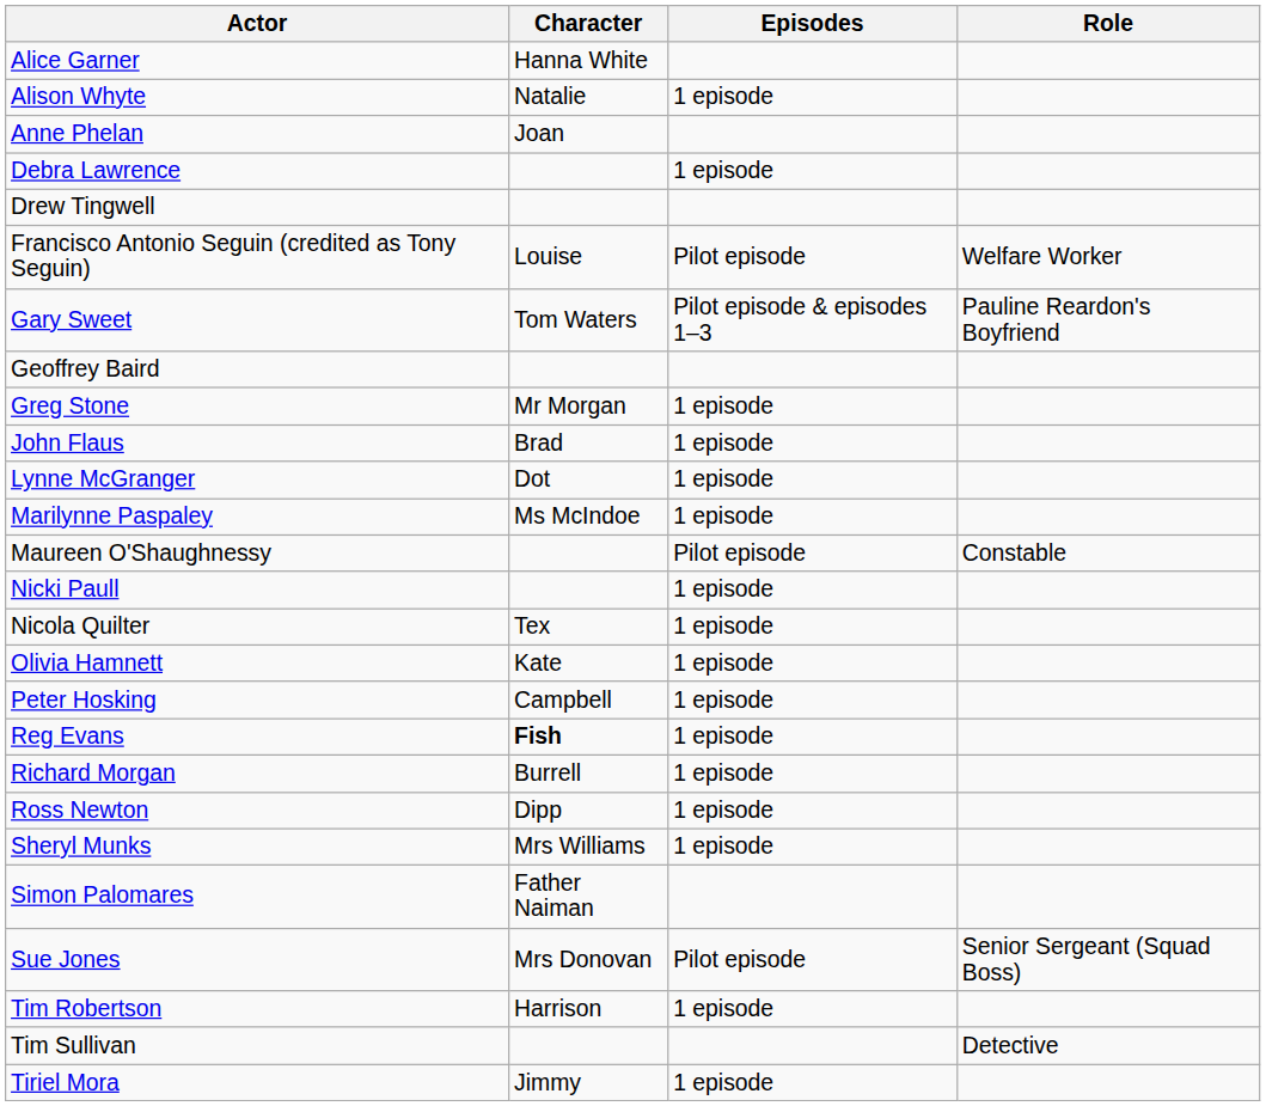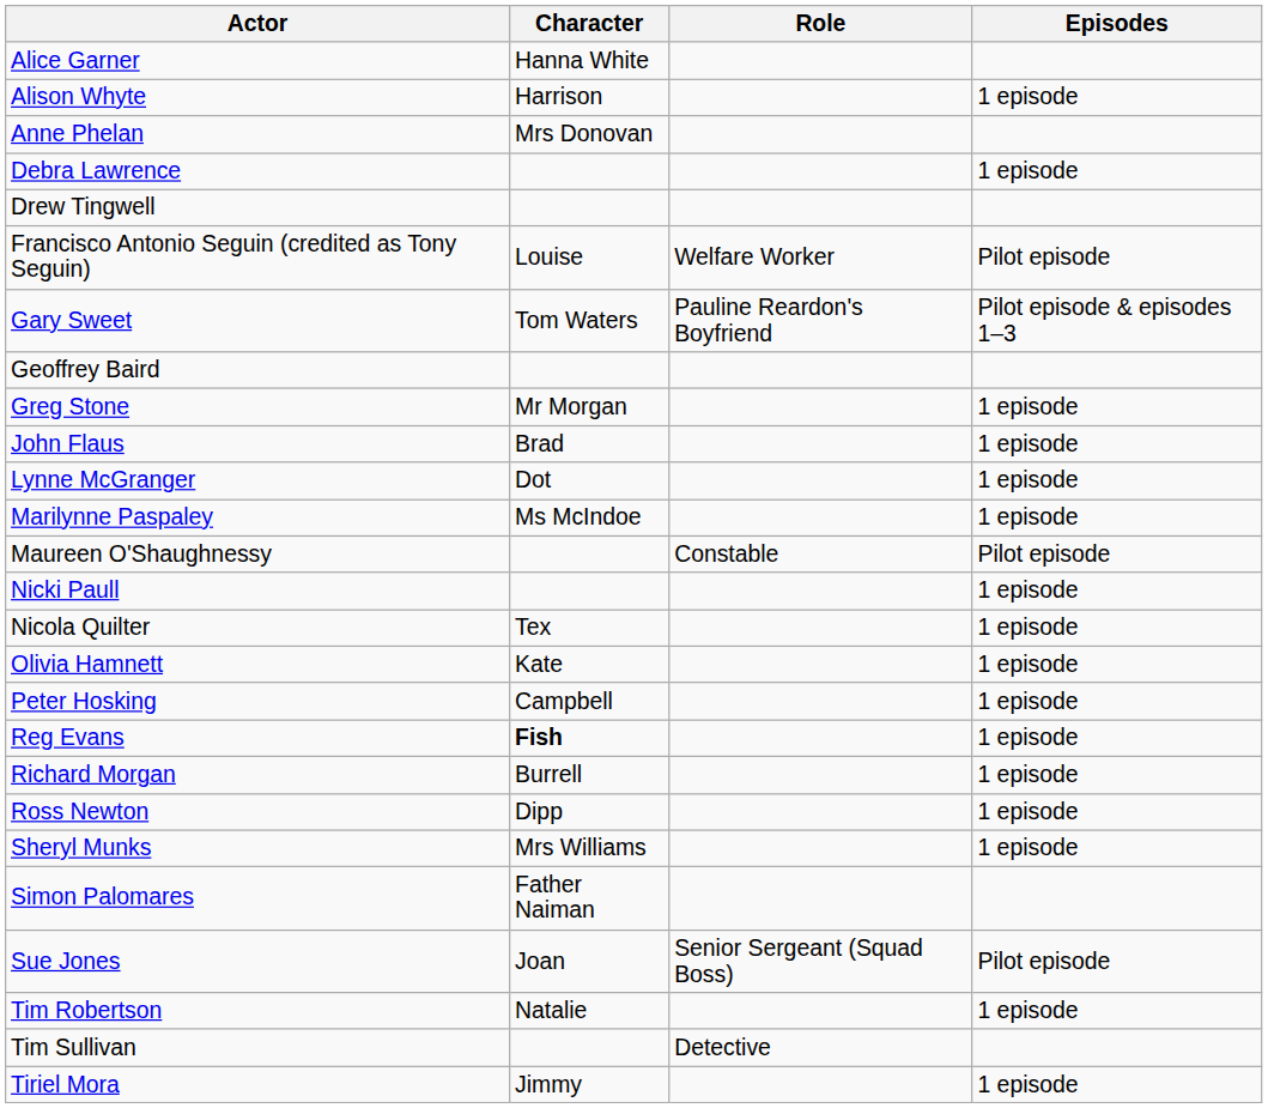columns swapped: Role <-> Episodes
Alison Whyte | Character: Natalie -> Harrison
Anne Phelan | Character: Joan -> Mrs Donovan
Sue Jones | Character: Mrs Donovan -> Joan
Tim Robertson | Character: Harrison -> Natalie
